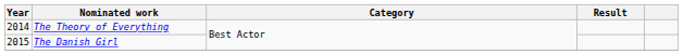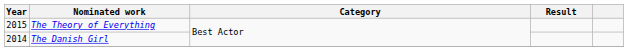The Theory of Everything | Year: 2014 -> 2015
The Danish Girl | Year: 2015 -> 2014
